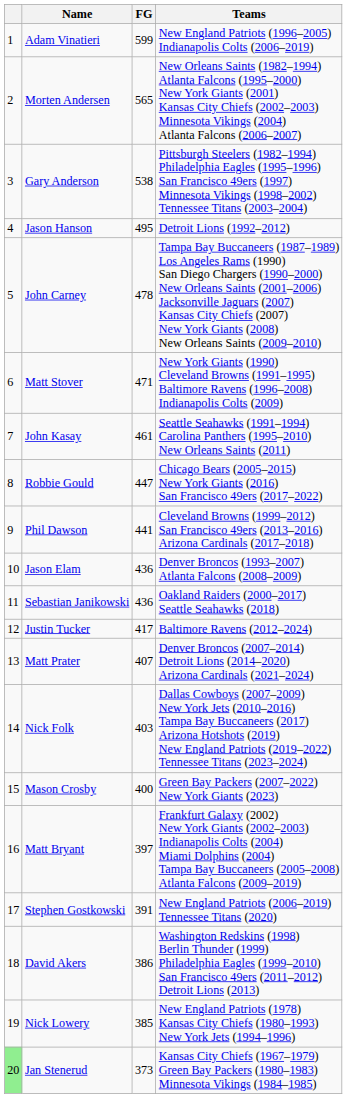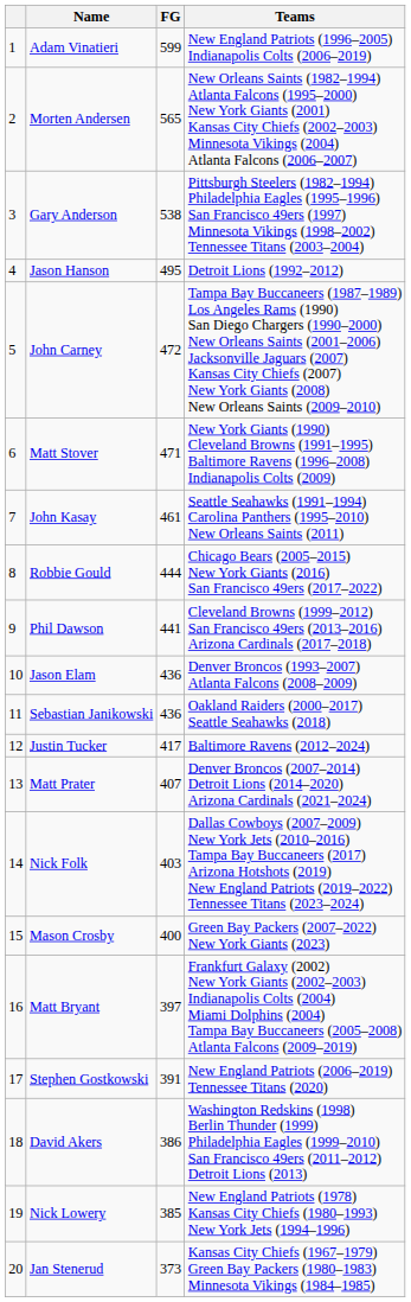John Carney | FG: 478 -> 472
Robbie Gould | FG: 447 -> 444
Jan Stenerud | column 1: lightgreen background -> no background
